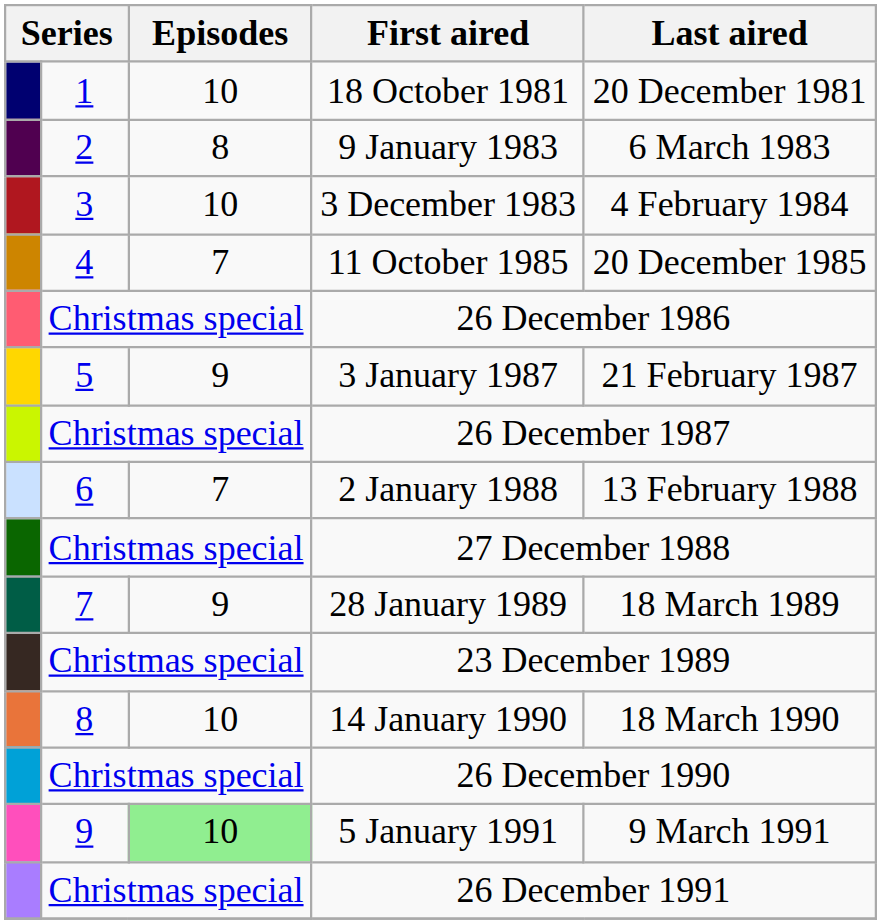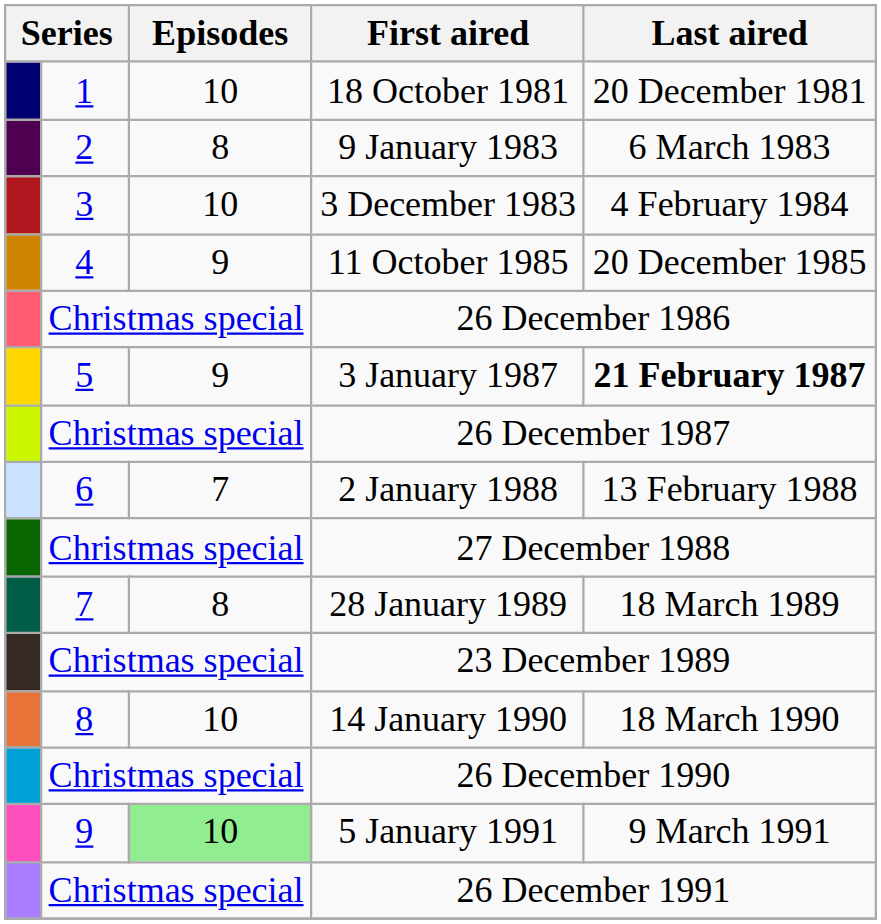11 October 1985 | Episodes: 7 -> 9
3 January 1987 | Last aired: normal -> bold
28 January 1989 | Episodes: 9 -> 8
